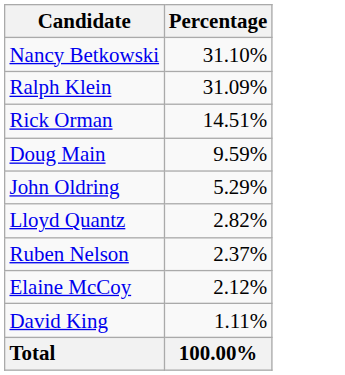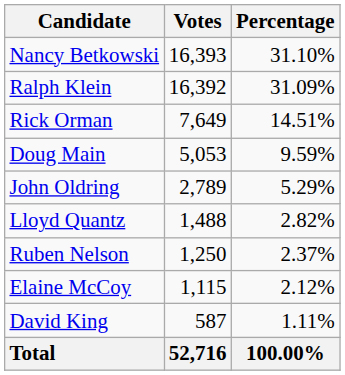+ column: Votes | 16,393 | 16,392 | 7,649 | 5,053 | 2,789 | 1,488 | 1,250 | 1,115 | 587 | 52,716
